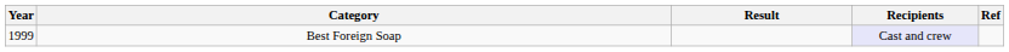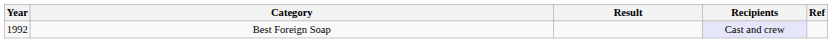Best Foreign Soap | Year: 1999 -> 1992
